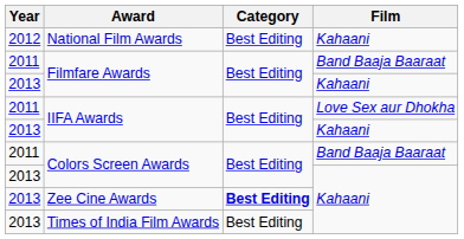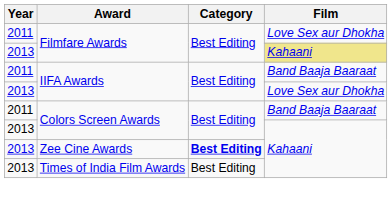- row: 2012 | National Film Awards | Best Editing | Kahaani
2011 / Filmfare Awards | Film: Band Baaja Baaraat -> Love Sex aur Dhokha
2013 / Filmfare Awards | Film: no background -> khaki background
2011 / IIFA Awards | Film: Love Sex aur Dhokha -> Band Baaja Baaraat
2013 / IIFA Awards | Film: Kahaani -> Love Sex aur Dhokha
